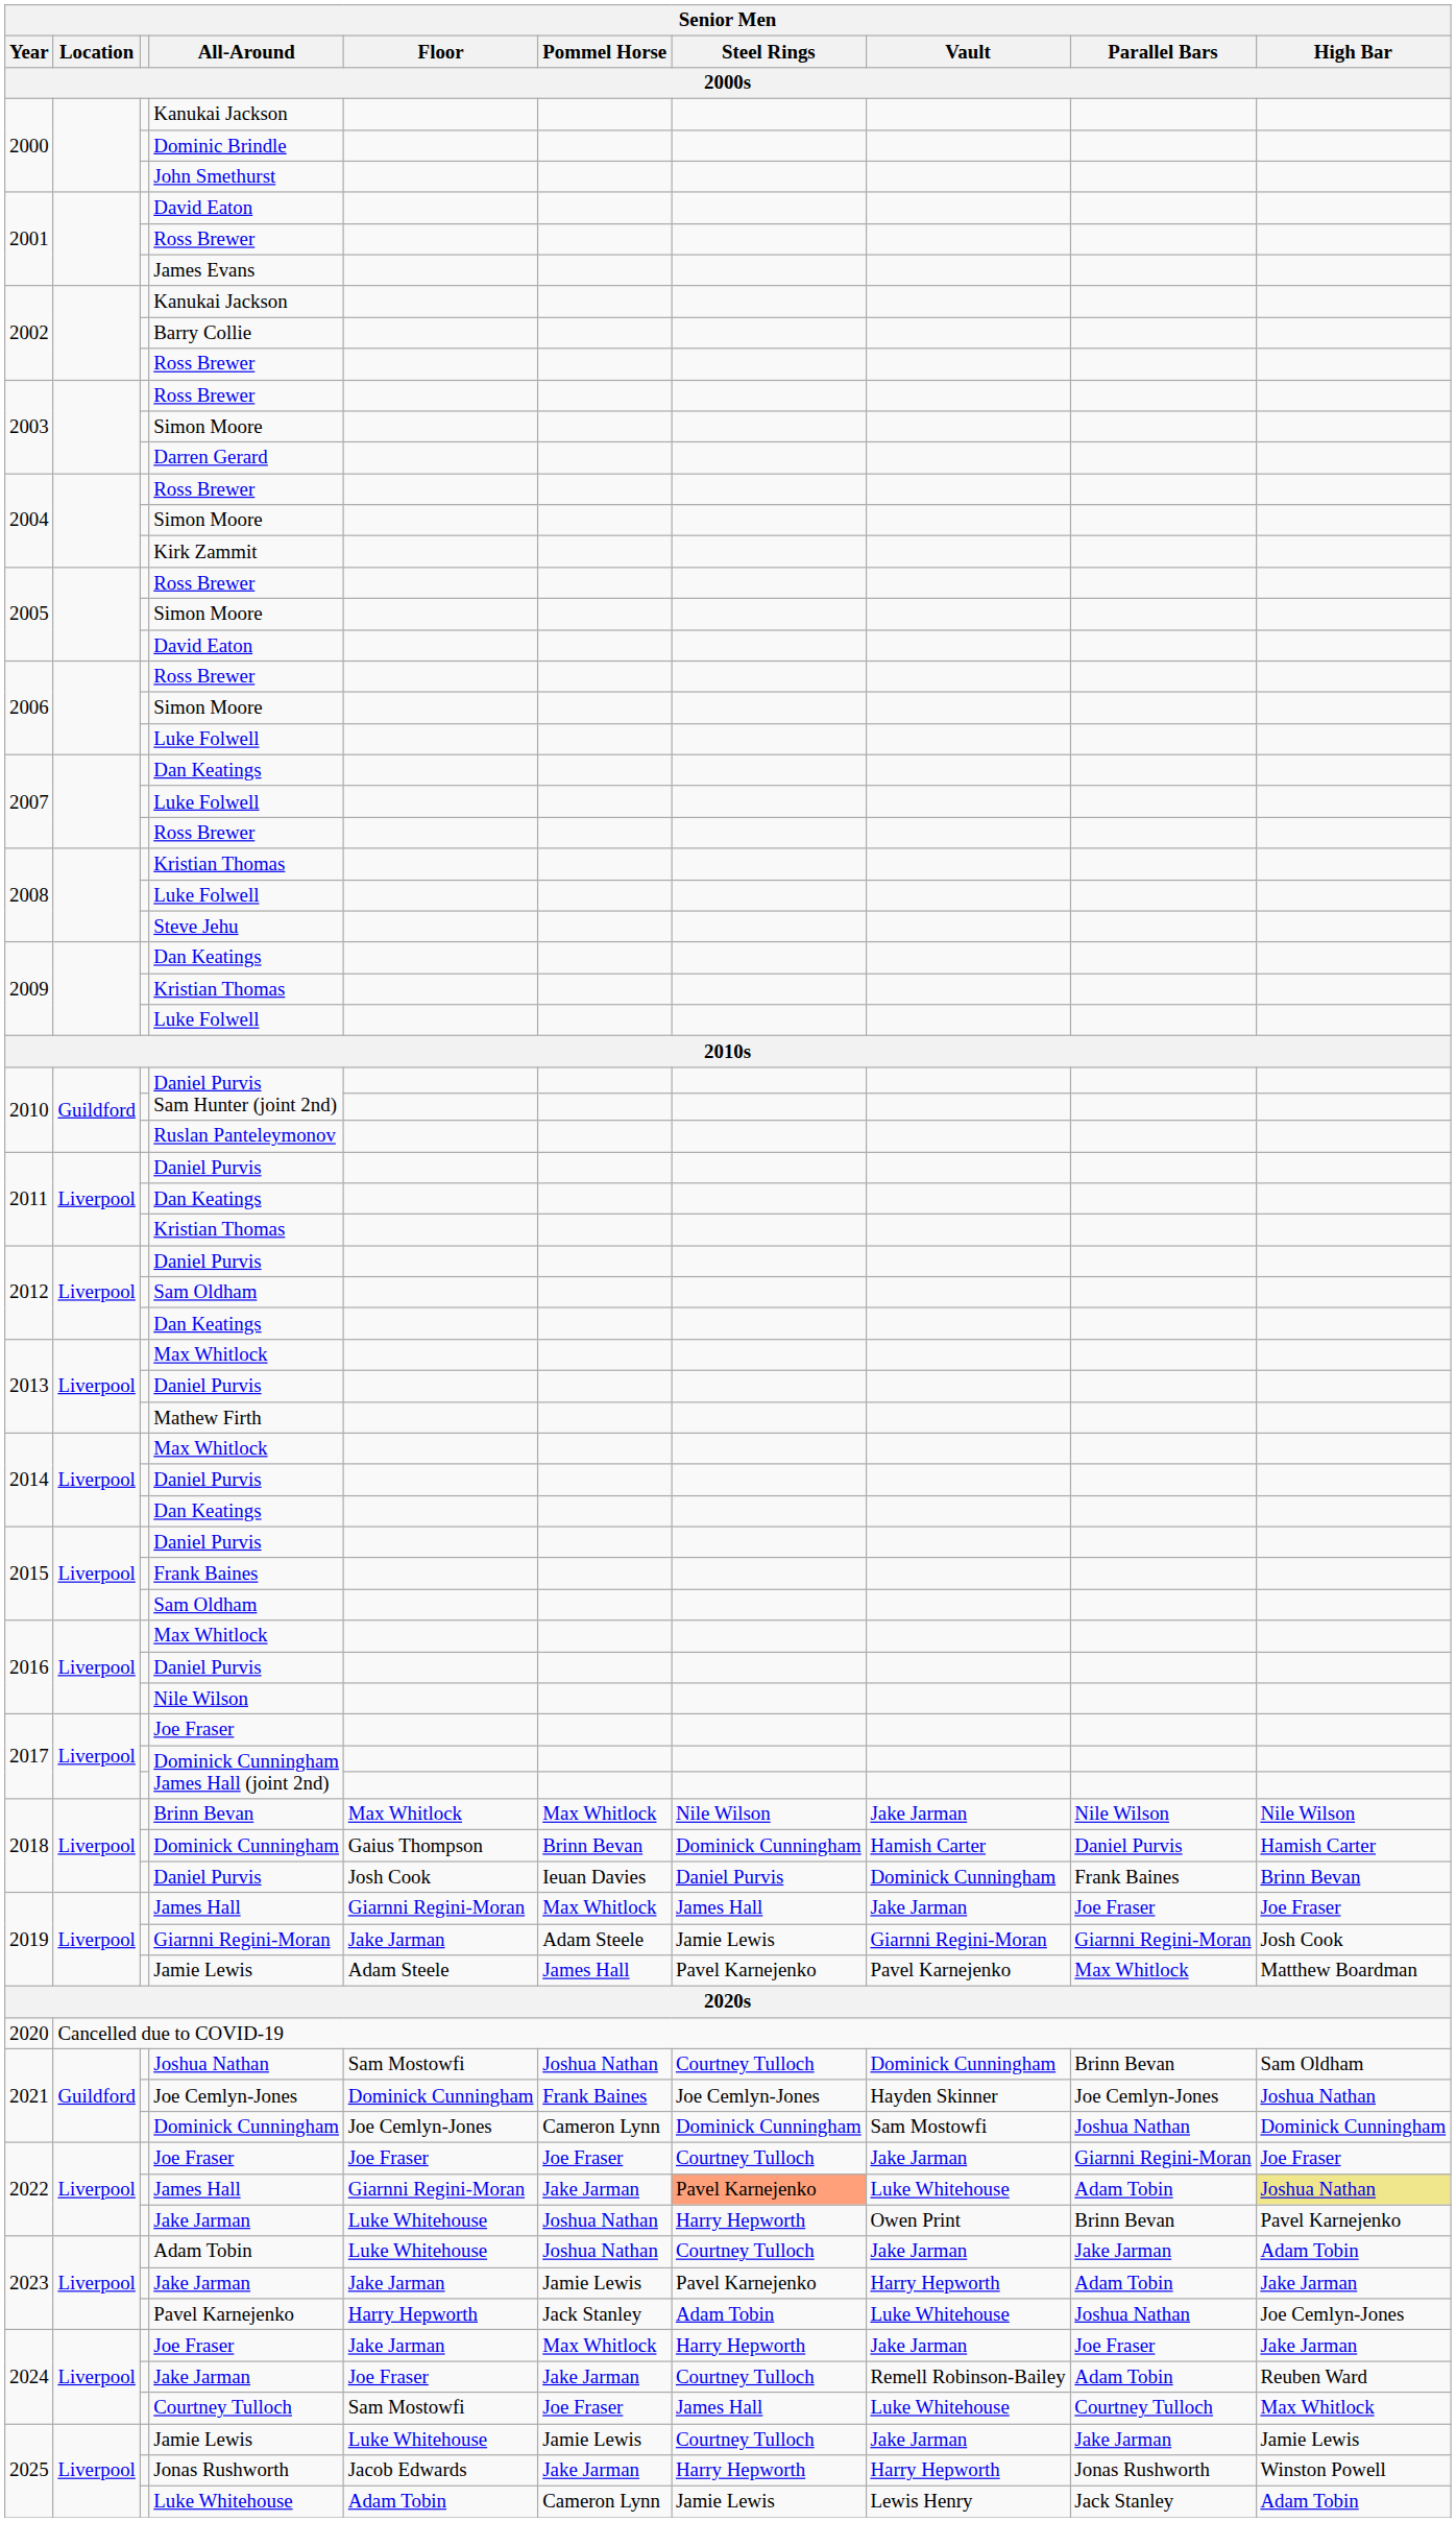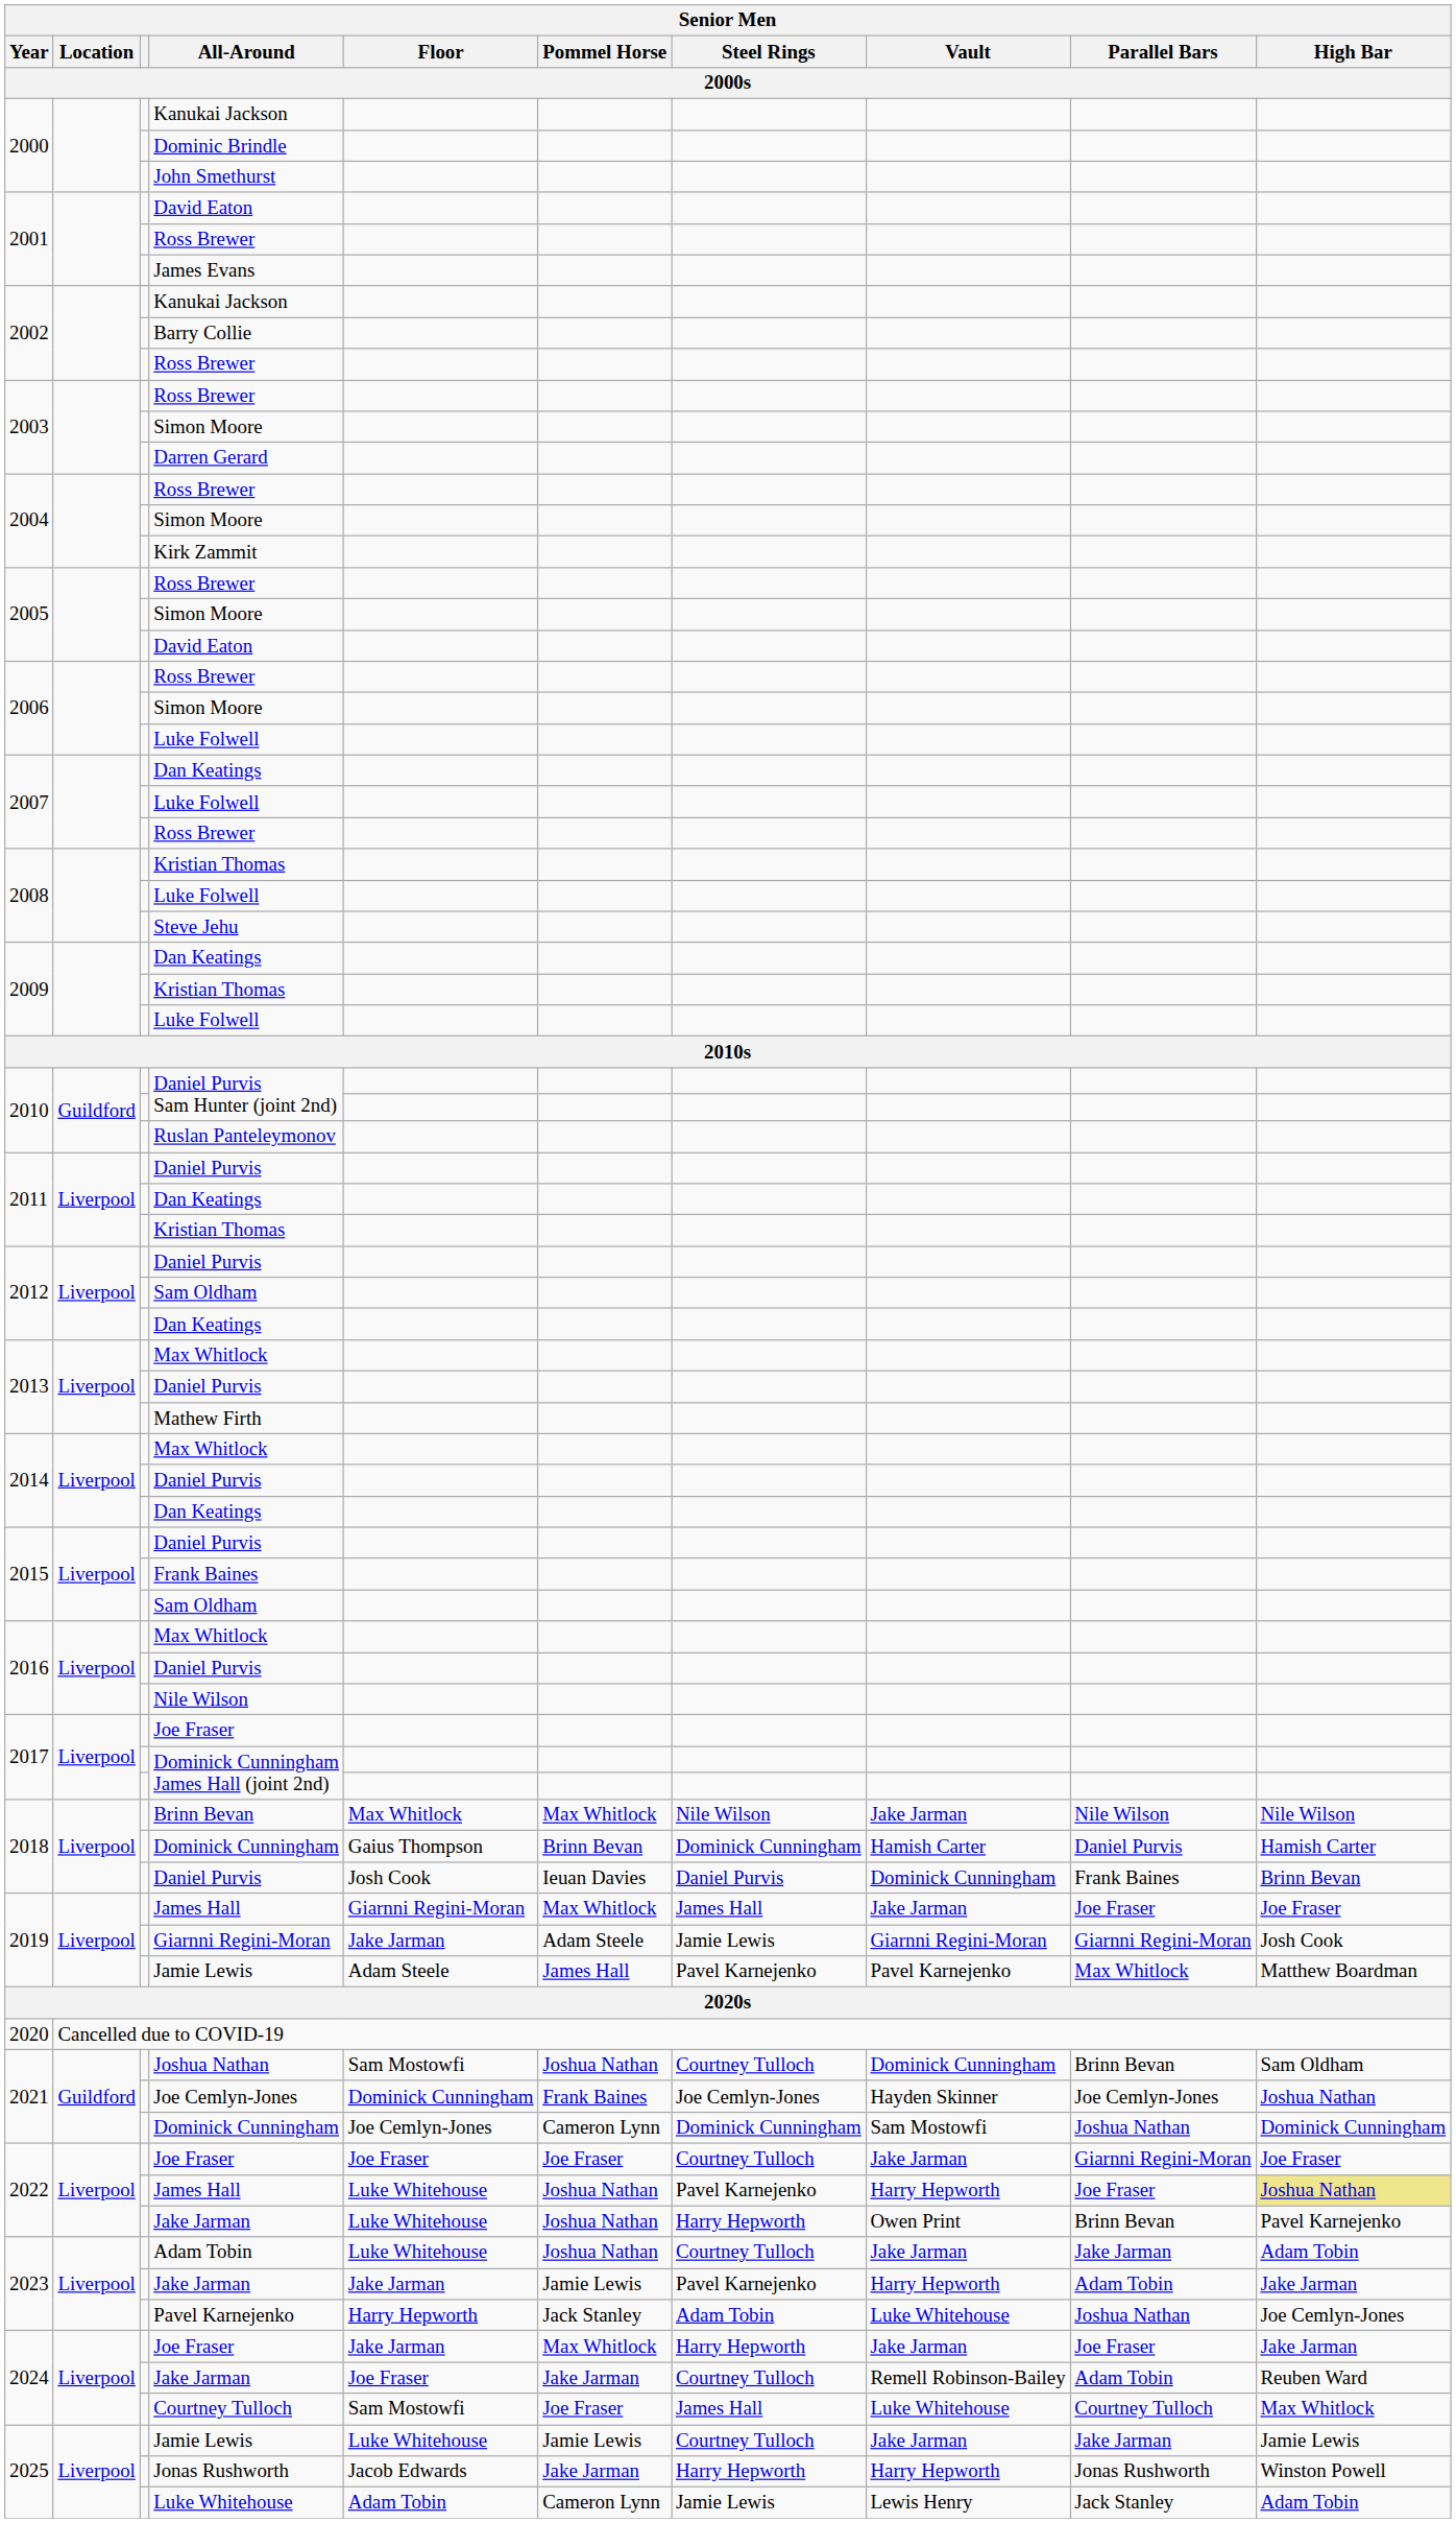2022 / James Hall | Floor: Giarnni Regini-Moran -> Luke Whitehouse
2022 / James Hall | Pommel Horse: Jake Jarman -> Joshua Nathan
2022 / James Hall | Steel Rings: lightsalmon background -> no background
2022 / James Hall | Vault: Luke Whitehouse -> Harry Hepworth
2022 / James Hall | Parallel Bars: Adam Tobin -> Joe Fraser
